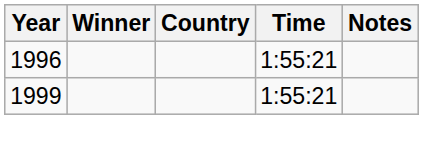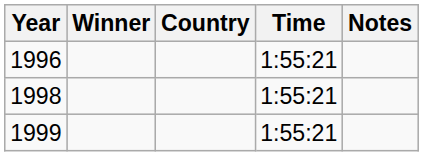+ row: 1998 | 1:55:21
